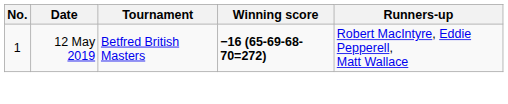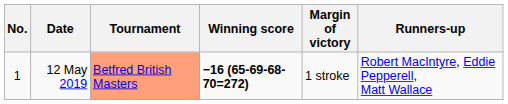+ column: Margin of victory | 1 stroke
12 May 2019 | Tournament: no background -> lightsalmon background
